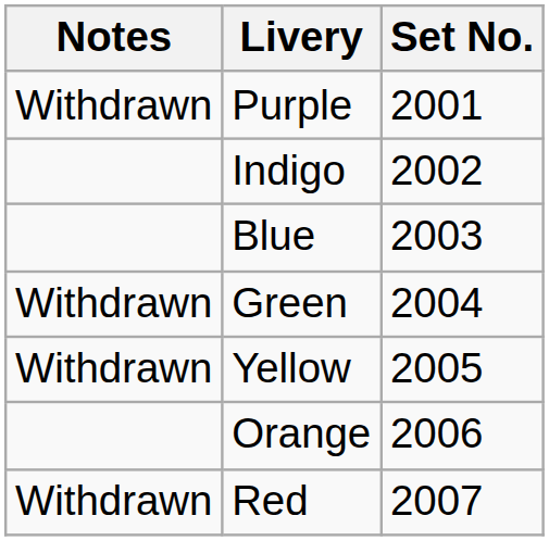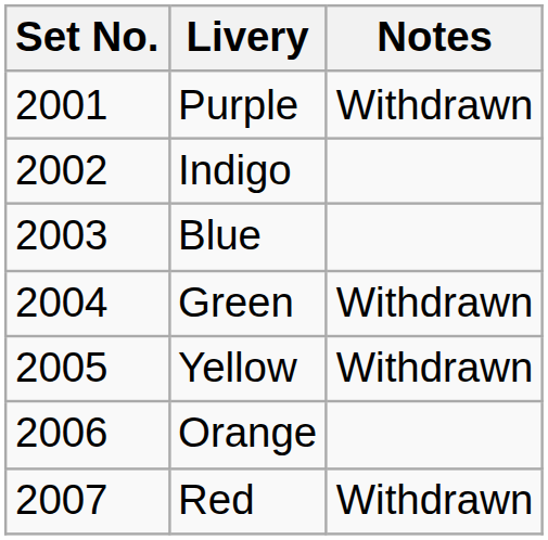columns swapped: Set No. <-> Notes
